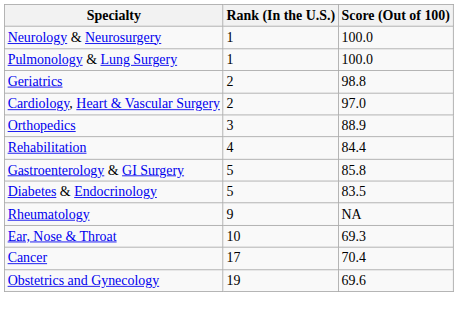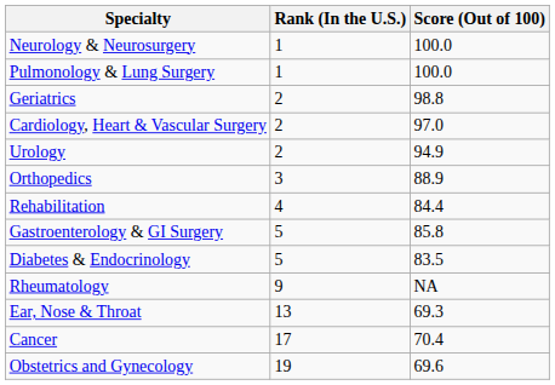+ row: Urology | 2 | 94.9
Ear, Nose & Throat | Rank (In the U.S.): 10 -> 13
